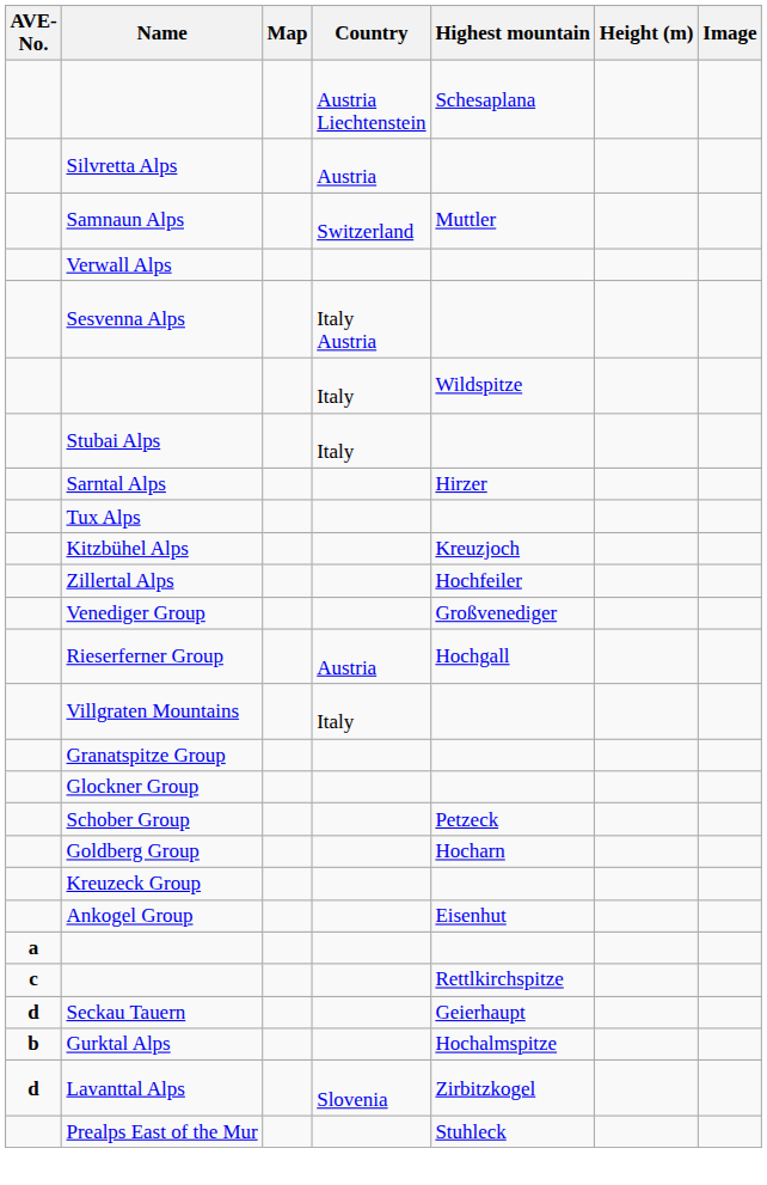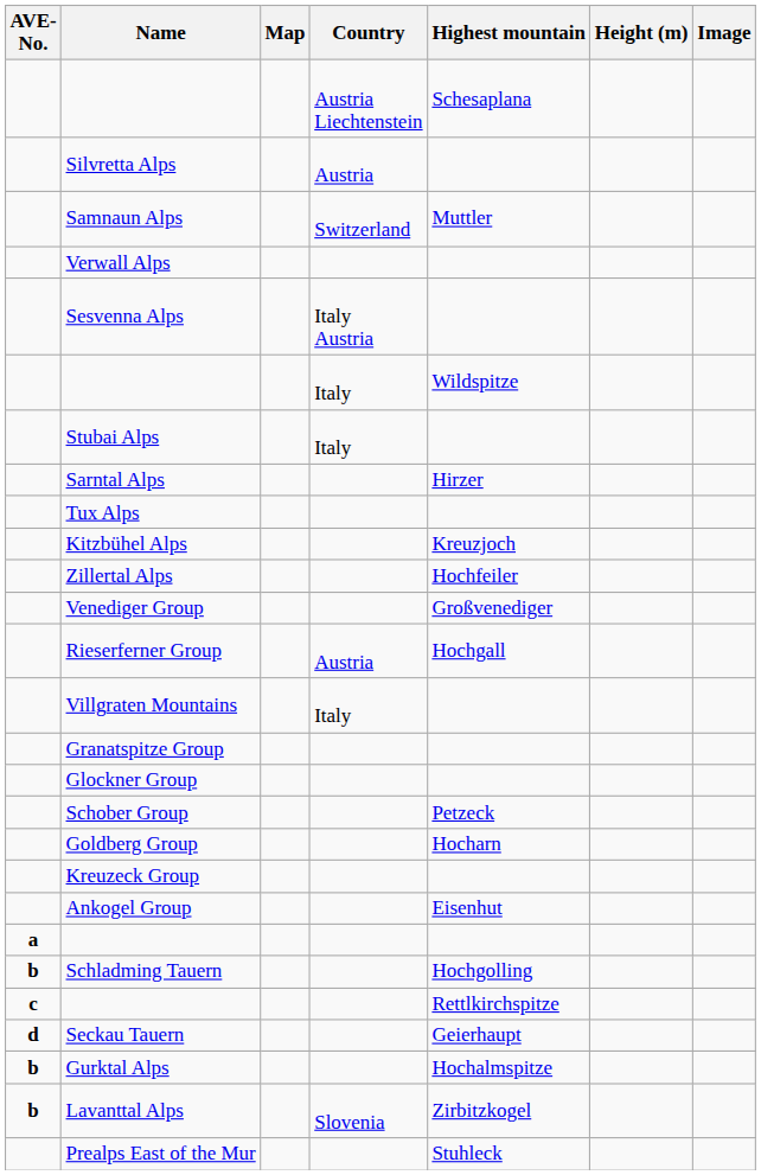+ row: b | Schladming Tauern | Hochgolling
Lavanttal Alps | AVE- No.: d -> b
